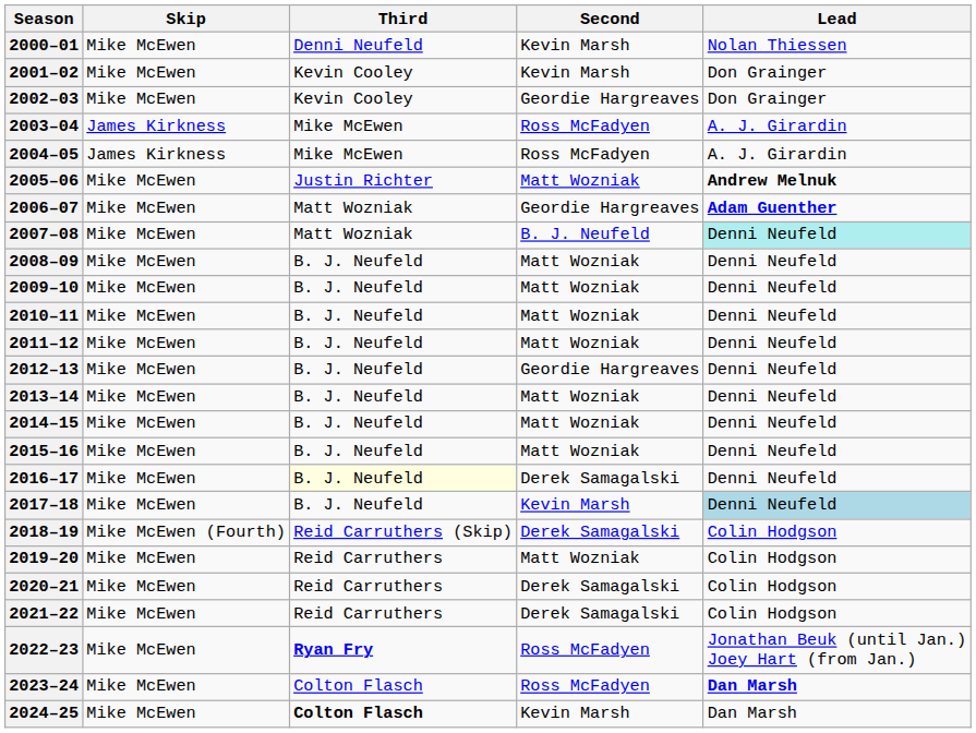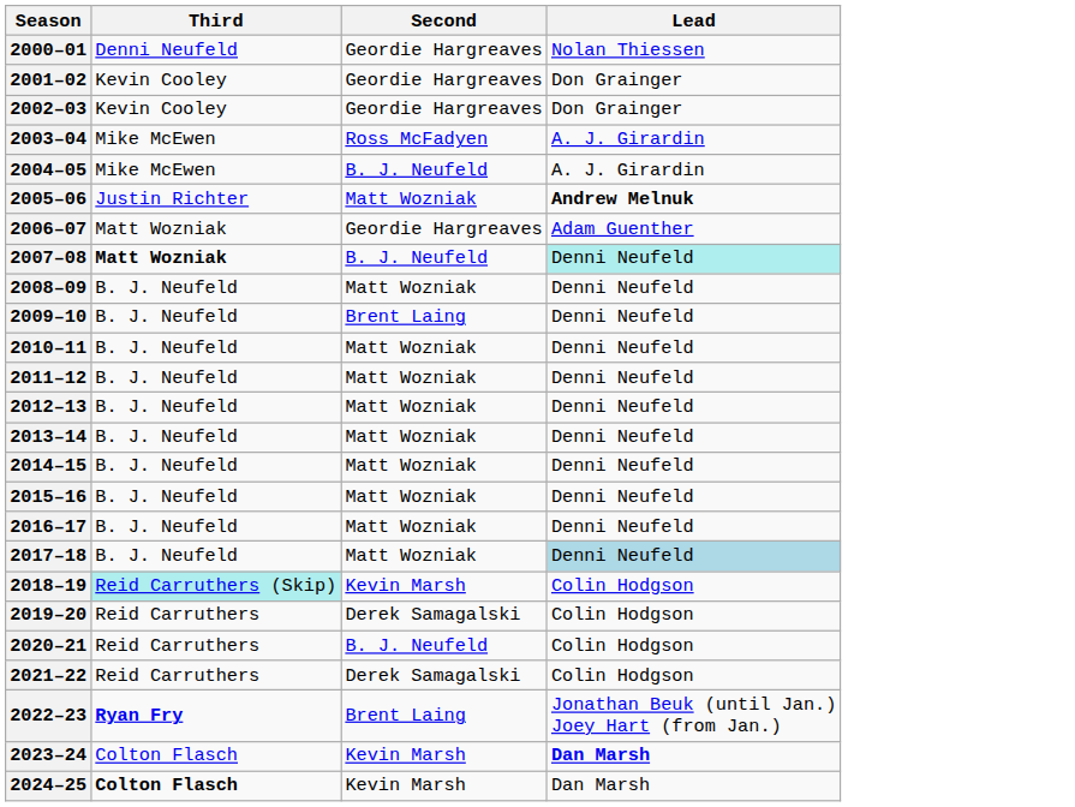- column: Skip | Mike McEwen | Mike McEwen | Mike McEwen | James Kirkness | James Kirkness | Mike McEwen | Mike McEwen | Mike McEwen | Mike McEwen | Mike McEwen | Mike McEwen | Mike McEwen | Mike McEwen | Mike McEwen | Mike McEwen | Mike McEwen | Mike McEwen | Mike McEwen | Mike McEwen (Fourth) | Mike McEwen | Mike McEwen | Mike McEwen | Mike McEwen | Mike McEwen | Mike McEwen
2000–01 | Second: Kevin Marsh -> Geordie Hargreaves
2001–02 | Second: Kevin Marsh -> Geordie Hargreaves
2004–05 | Second: Ross McFadyen -> B. J. Neufeld
2006–07 | Lead: bold -> normal
2007–08 | Third: normal -> bold
2009–10 | Second: Matt Wozniak -> Brent Laing
2012–13 | Second: Geordie Hargreaves -> Matt Wozniak
2016–17 | Third: lightyellow background -> no background
2016–17 | Second: Derek Samagalski -> Matt Wozniak
2017–18 | Second: Kevin Marsh -> Matt Wozniak
2018–19 | Third: no background -> paleturquoise background
2018–19 | Second: Derek Samagalski -> Kevin Marsh
2019–20 | Second: Matt Wozniak -> Derek Samagalski
2020–21 | Second: Derek Samagalski -> B. J. Neufeld
2022–23 | Second: Ross McFadyen -> Brent Laing
2023–24 | Second: Ross McFadyen -> Kevin Marsh
